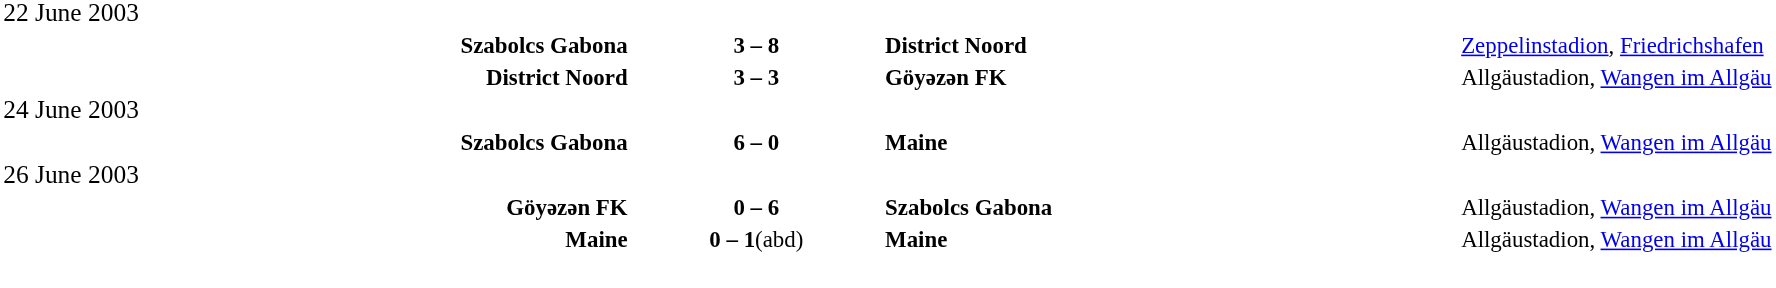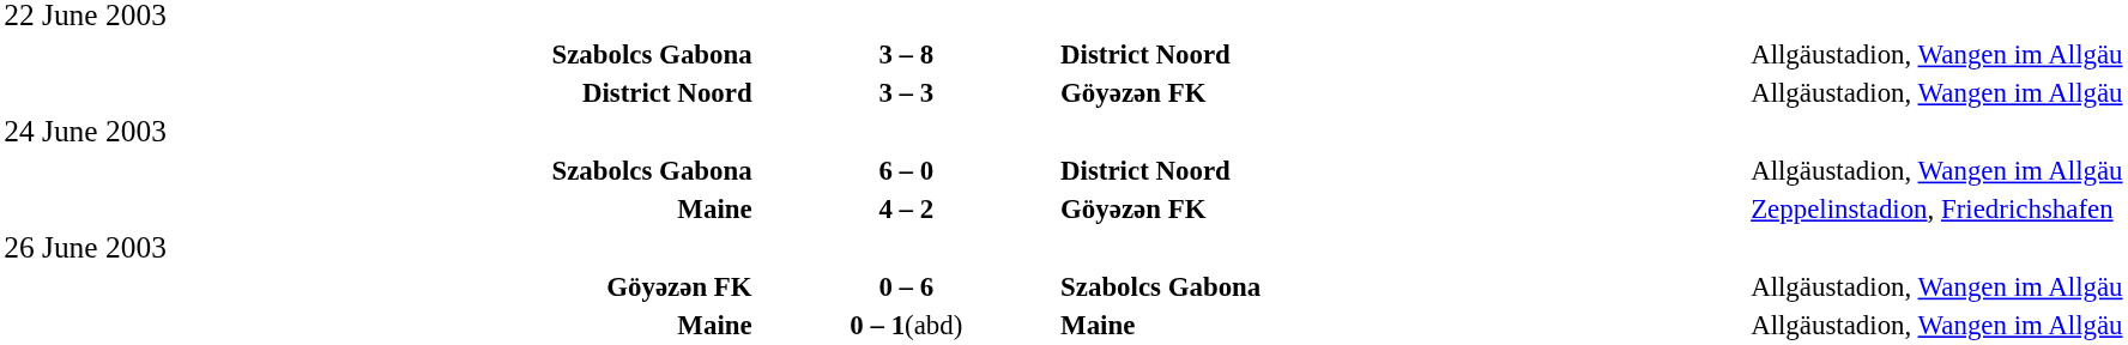Szabolcs Gabona / 3 – 8 | column 4: Zeppelinstadion, Friedrichshafen -> Allgäustadion, Wangen im Allgäu
Szabolcs Gabona / 6 – 0 | column 3: Maine -> District Noord
+ row: Maine | 4 – 2 | Göyəzən FK | Zeppelinstadion, Friedrichshafen
